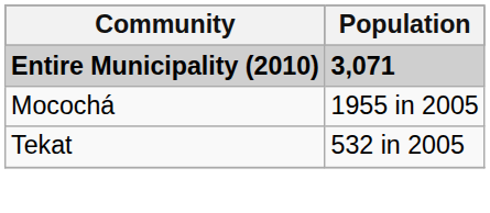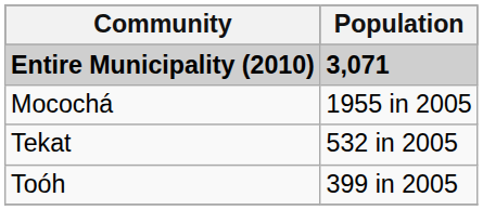+ row: Toóh | 399 in 2005
